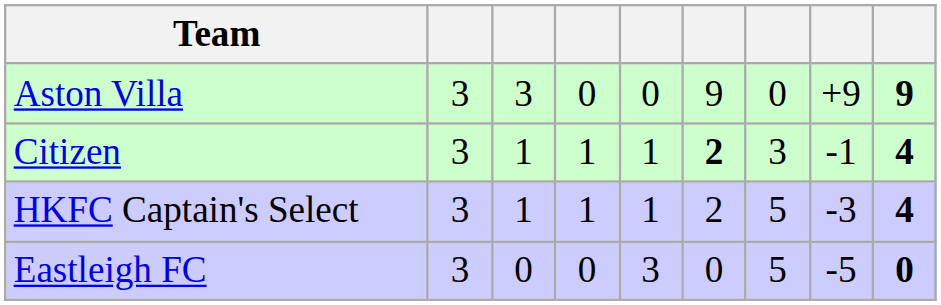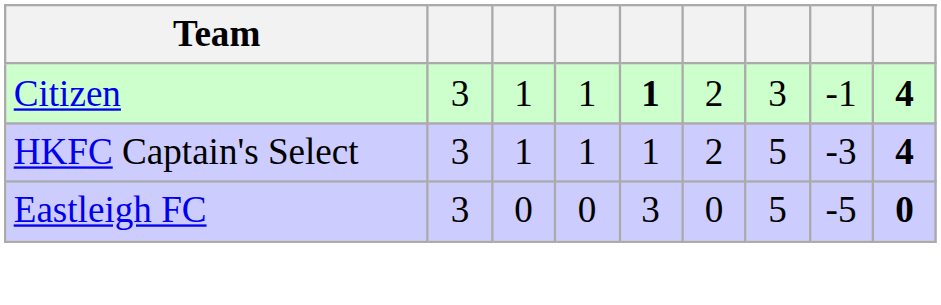- row: Aston Villa | 3 | 3 | 0 | 0 | 9 | 0 | +9 | 9
Citizen | column 5: normal -> bold
Citizen | column 6: bold -> normal
